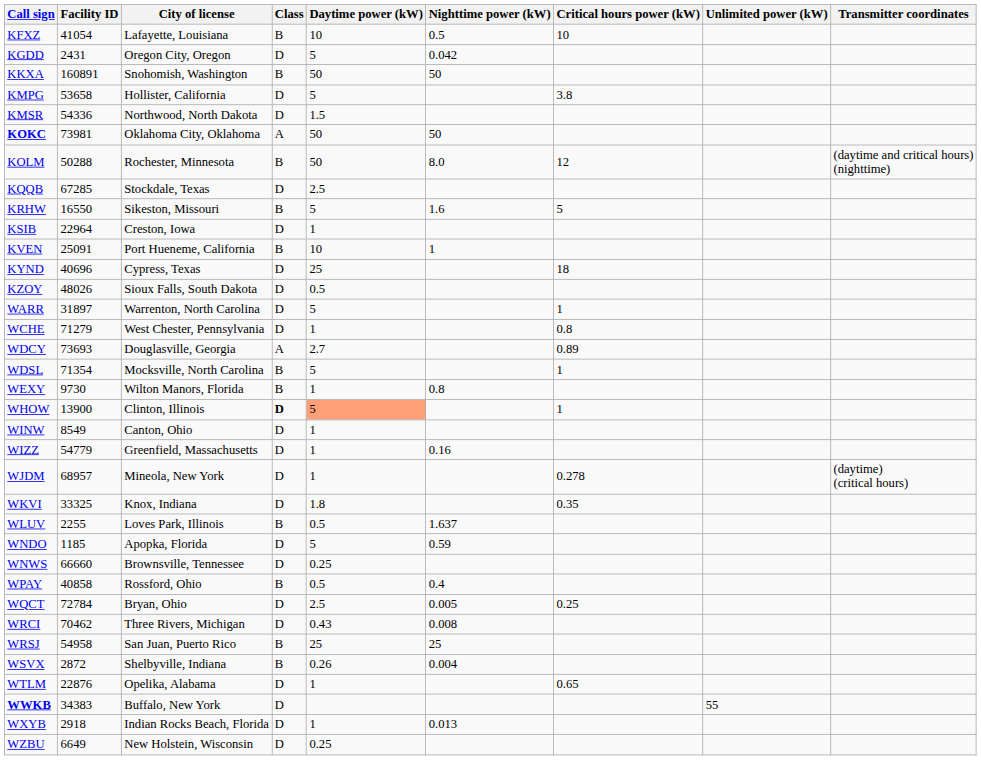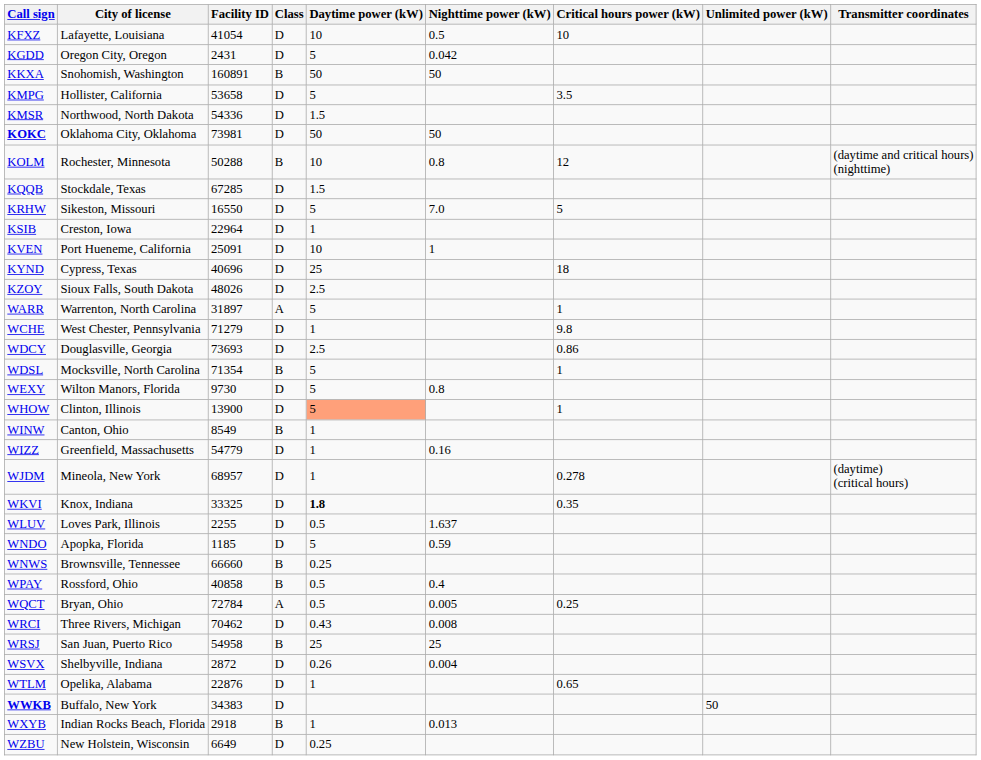columns swapped: City of license <-> Facility ID
KFXZ | Class: B -> D
KMPG | Critical hours power (kW): 3.8 -> 3.5
KOKC | Class: A -> D
KOLM | Daytime power (kW): 50 -> 10
KOLM | Nighttime power (kW): 8.0 -> 0.8
KQQB | Daytime power (kW): 2.5 -> 1.5
KRHW | Class: B -> D
KRHW | Nighttime power (kW): 1.6 -> 7.0
KVEN | Class: B -> D
KZOY | Daytime power (kW): 0.5 -> 2.5
WARR | Class: D -> A
WCHE | Critical hours power (kW): 0.8 -> 9.8
WDCY | Class: A -> D
WDCY | Daytime power (kW): 2.7 -> 2.5
WDCY | Critical hours power (kW): 0.89 -> 0.86
WEXY | Class: B -> D
WEXY | Daytime power (kW): 1 -> 5
WHOW | Class: bold -> normal
WINW | Class: D -> B
WKVI | Daytime power (kW): normal -> bold
WLUV | Class: B -> D
WNWS | Class: D -> B
WQCT | Class: D -> A
WQCT | Daytime power (kW): 2.5 -> 0.5
WSVX | Class: B -> D
WWKB | Unlimited power (kW): 55 -> 50
WXYB | Class: D -> B
